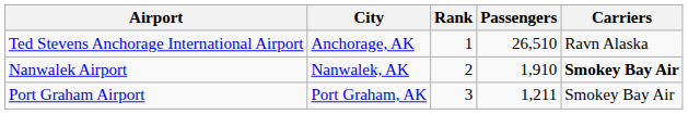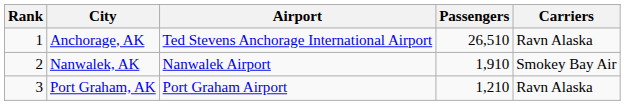columns swapped: Rank <-> Airport
Nanwalek, AK | Carriers: bold -> normal
Port Graham, AK | Passengers: 1,211 -> 1,210
Port Graham, AK | Carriers: Smokey Bay Air -> Ravn Alaska
